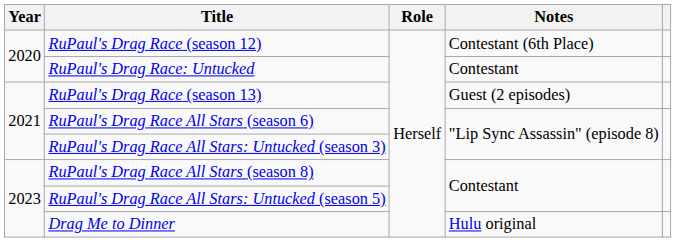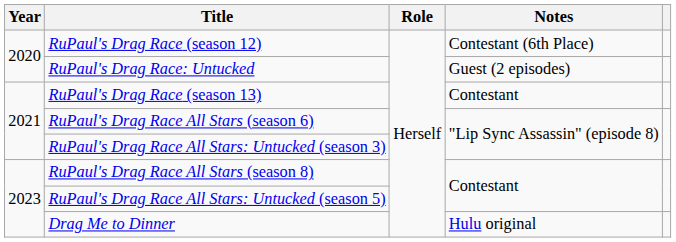RuPaul's Drag Race: Untucked | Notes: Contestant -> Guest (2 episodes)
RuPaul's Drag Race (season 13) | Notes: Guest (2 episodes) -> Contestant
